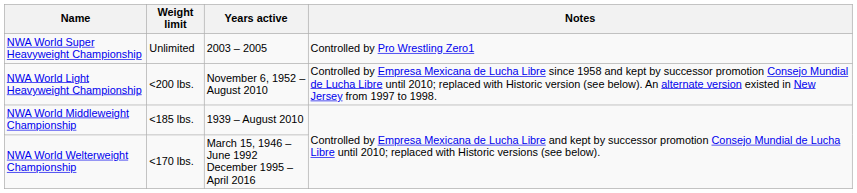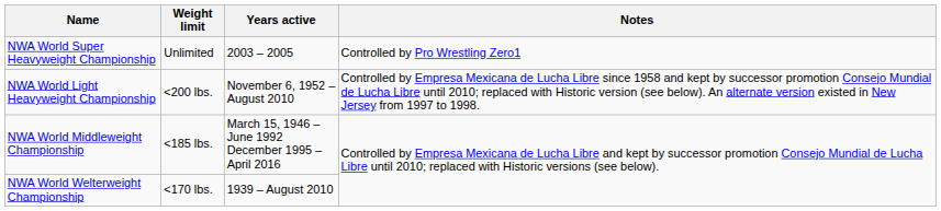NWA World Middleweight Championship | Years active: 1939 – August 2010 -> March 15, 1946 – June 1992 December 1995 – April 2016
NWA World Welterweight Championship | Years active: March 15, 1946 – June 1992 December 1995 – April 2016 -> 1939 – August 2010
